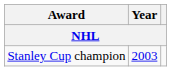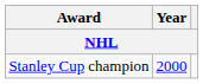Stanley Cup champion | Year: 2003 -> 2000
